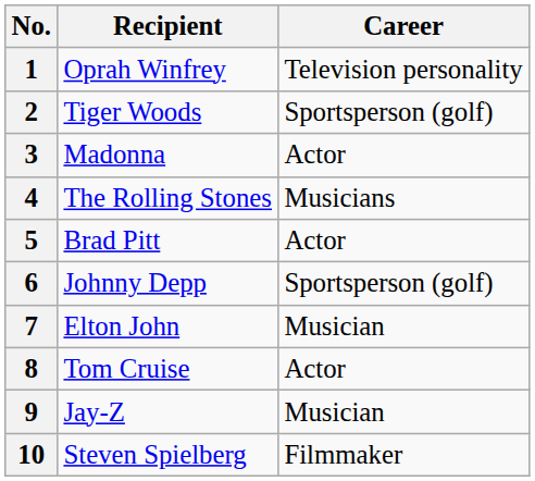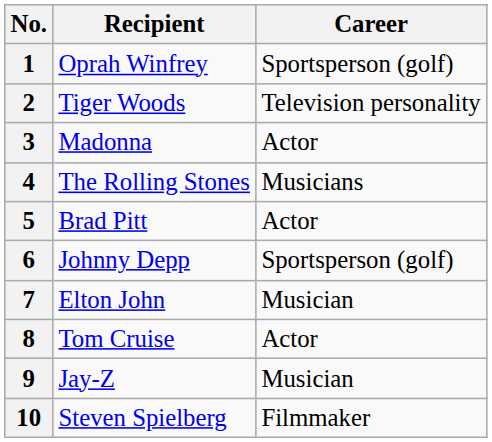1 | Career: Television personality -> Sportsperson (golf)
2 | Career: Sportsperson (golf) -> Television personality
